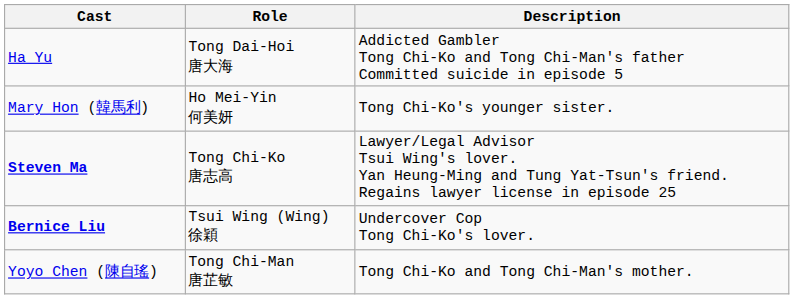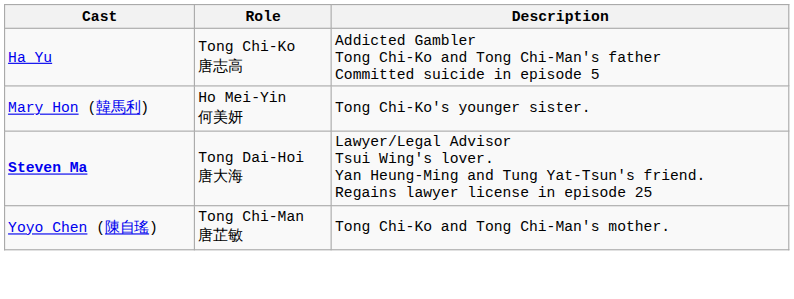Ha Yu | Role: Tong Dai-Hoi 唐大海 -> Tong Chi-Ko 唐志高
Steven Ma | Role: Tong Chi-Ko 唐志高 -> Tong Dai-Hoi 唐大海
- row: Bernice Liu | Tsui Wing (Wing) 徐穎 | Undercover Cop Tong Chi-Ko's lover.
